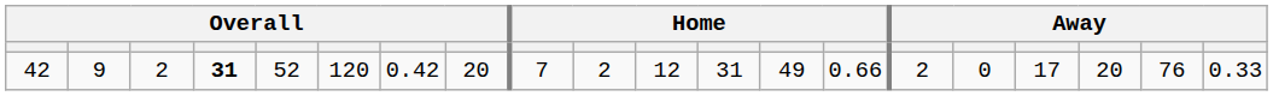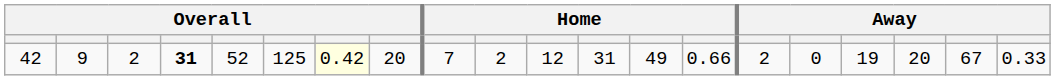42 | column 6: 120 -> 125
42 | column 7: no background -> lightyellow background
42 | column 17: 17 -> 19
42 | column 19: 76 -> 67
